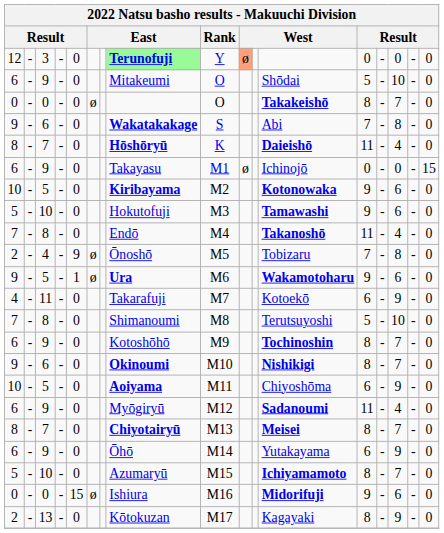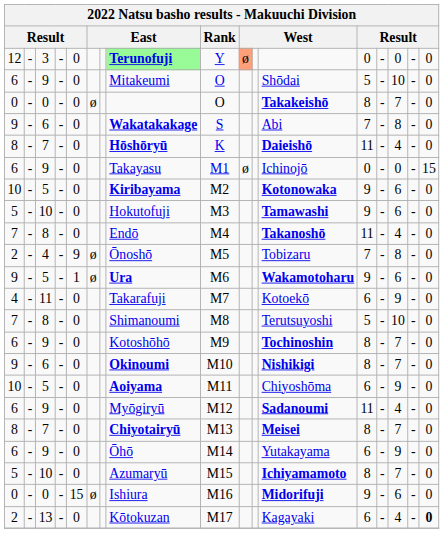13 | column 13: 8 -> 6
13 | column 15: 9 -> 4
13 | column 17: normal -> bold
